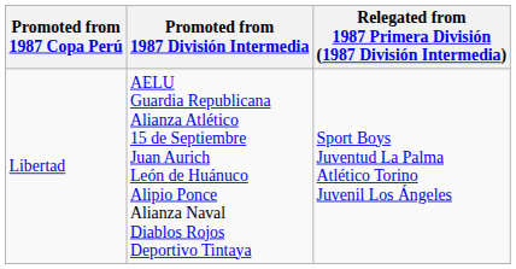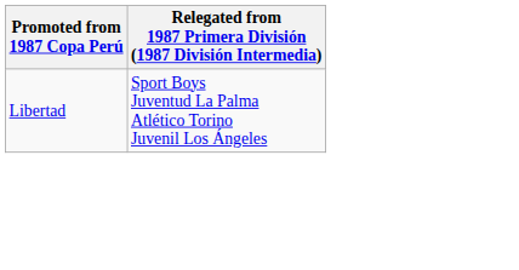- column: Promoted from 1987 División Intermedia | AELU Guardia Republicana Alianza Atlético 15 de Septiembre Juan Aurich León de Huánuco Alipio Ponce Alianza Naval Diablos Rojos Deportivo Tintaya
